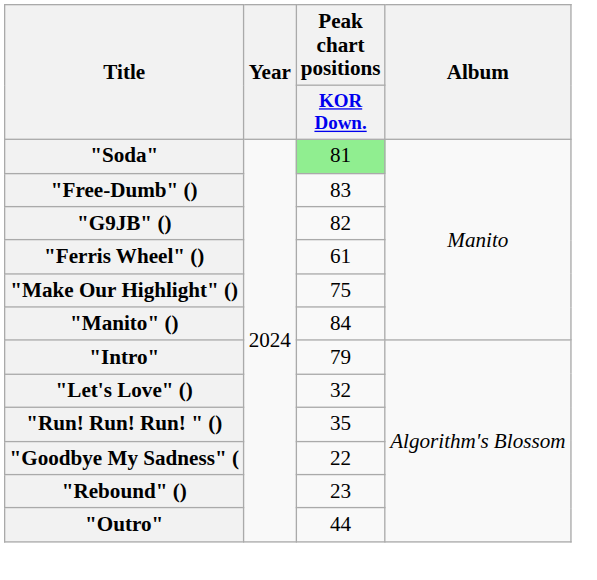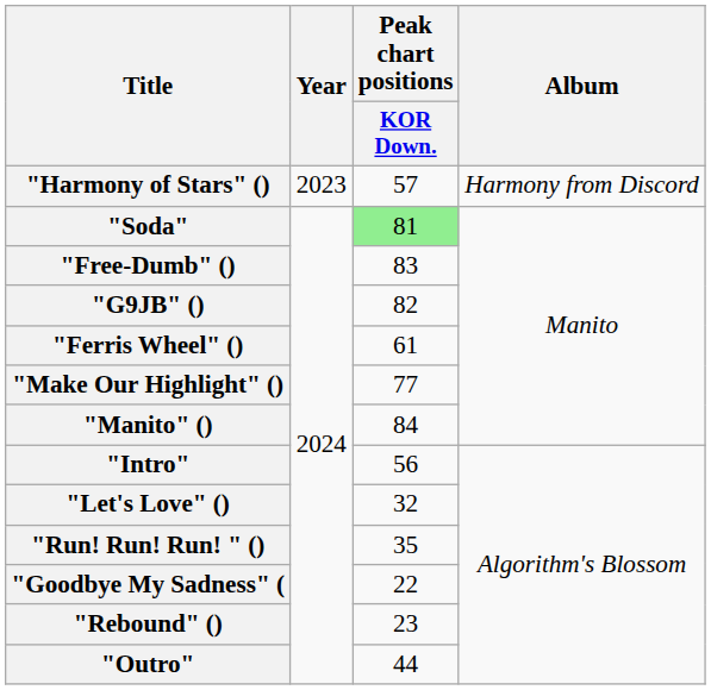+ row: "Harmony of Stars" () | 2023 | 57 | Harmony from Discord
"Make Our Highlight" () | Peak chart positions / KOR Down.: 75 -> 77
"Intro" | Peak chart positions / KOR Down.: 79 -> 56
